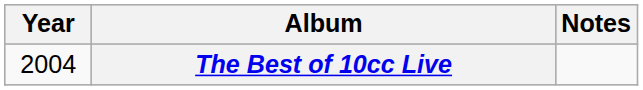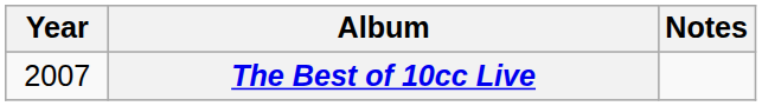The Best of 10cc Live | Year: 2004 -> 2007
